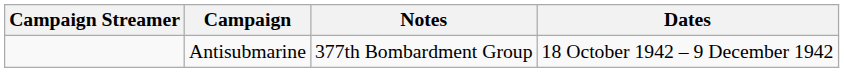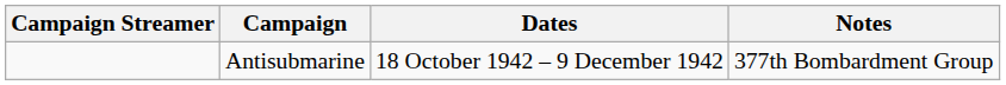columns swapped: Dates <-> Notes
